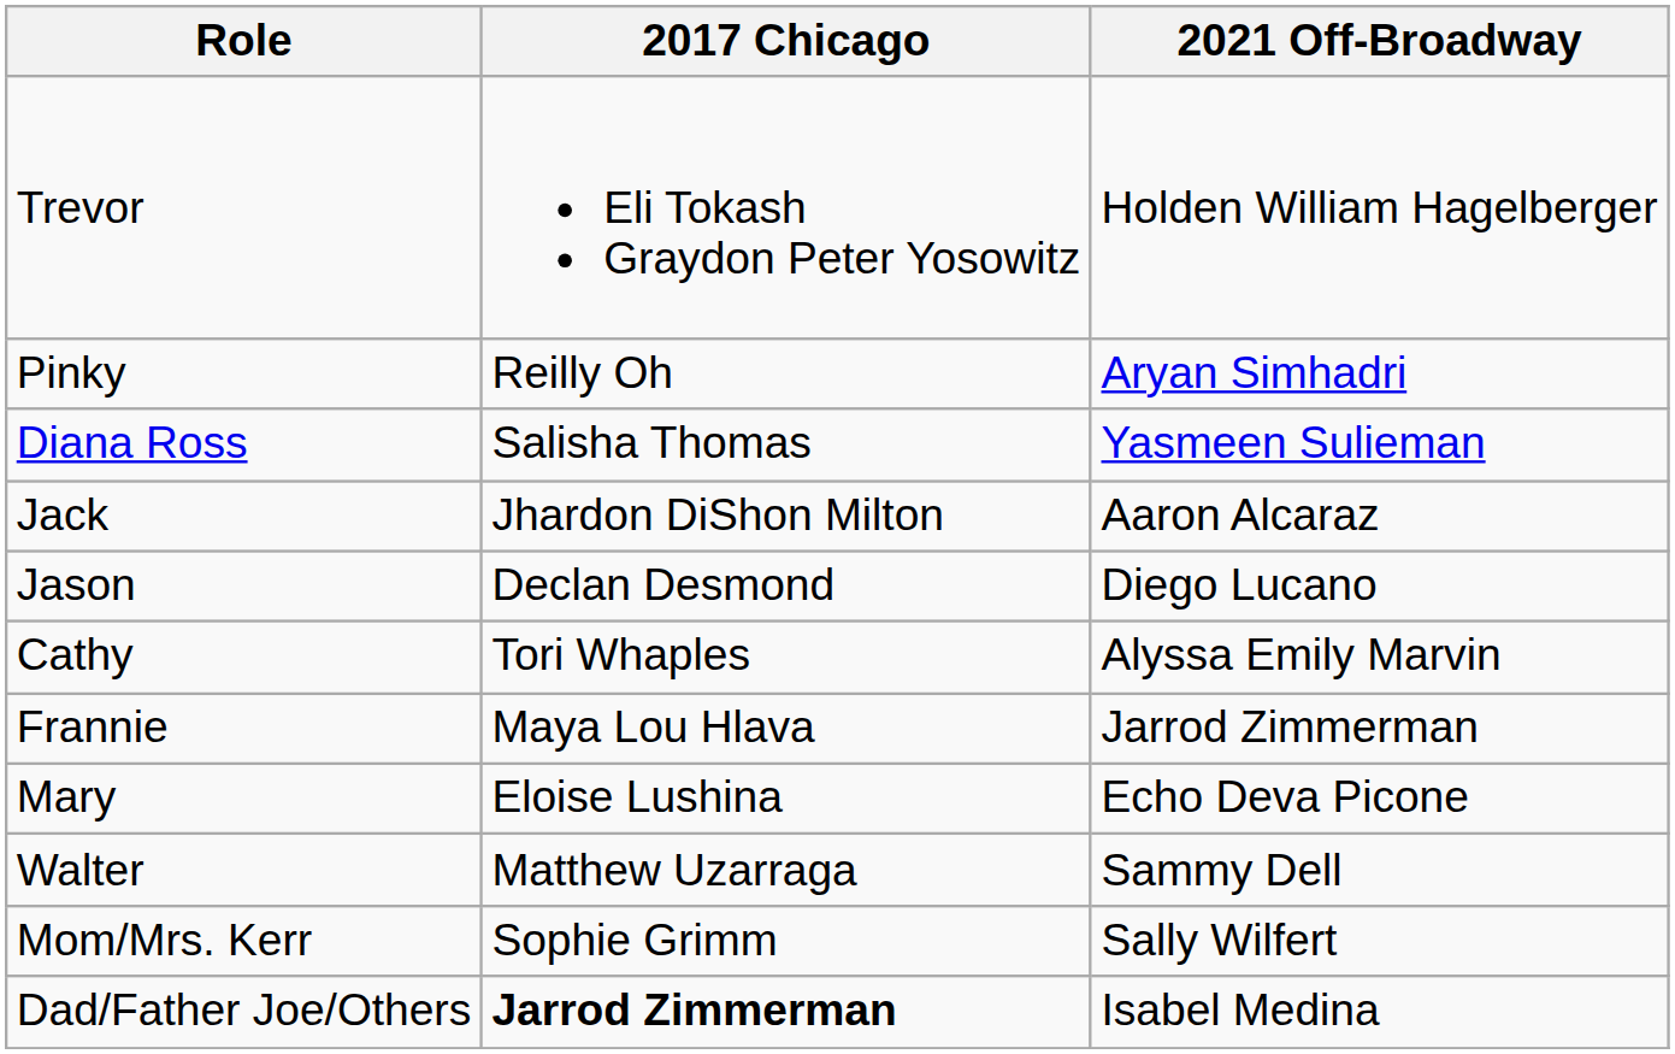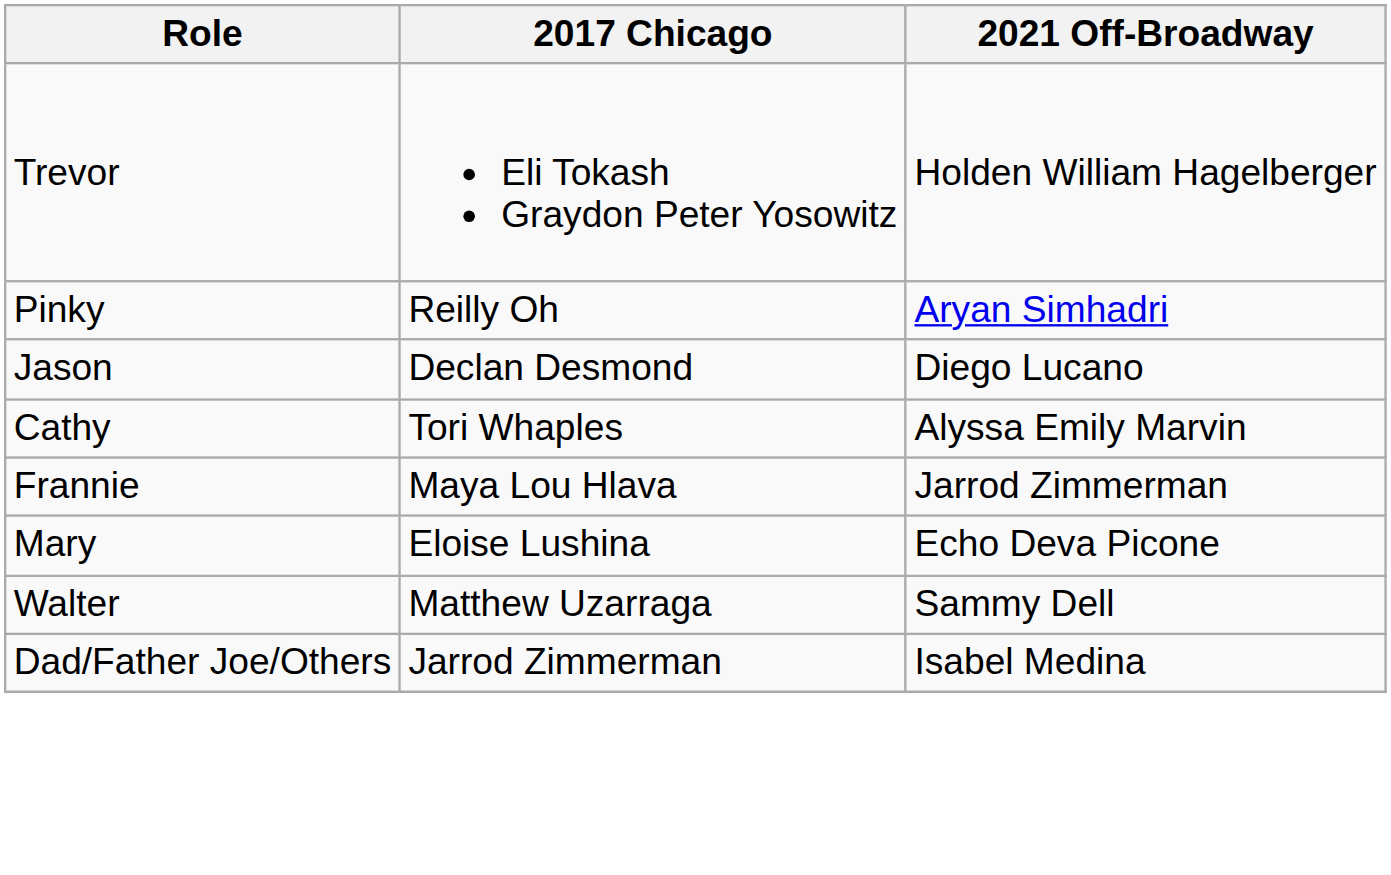- row: Diana Ross | Salisha Thomas | Yasmeen Sulieman
- row: Jack | Jhardon DiShon Milton | Aaron Alcaraz
- row: Mom/Mrs. Kerr | Sophie Grimm | Sally Wilfert
Dad/Father Joe/Others | 2017 Chicago: bold -> normal
